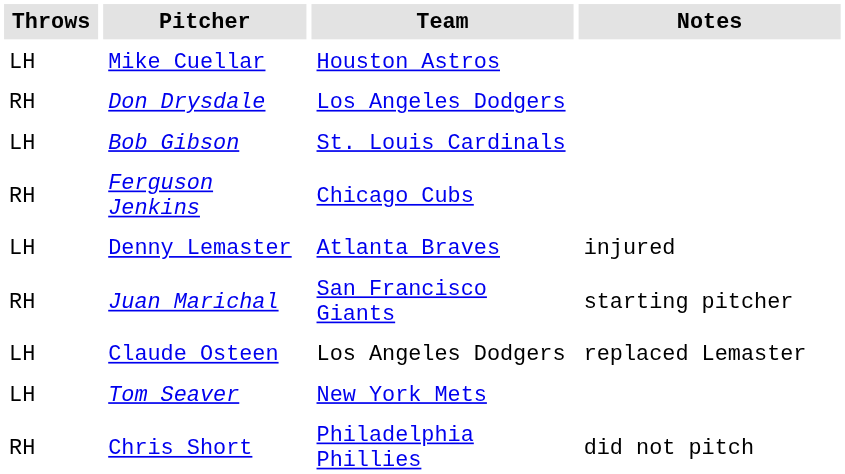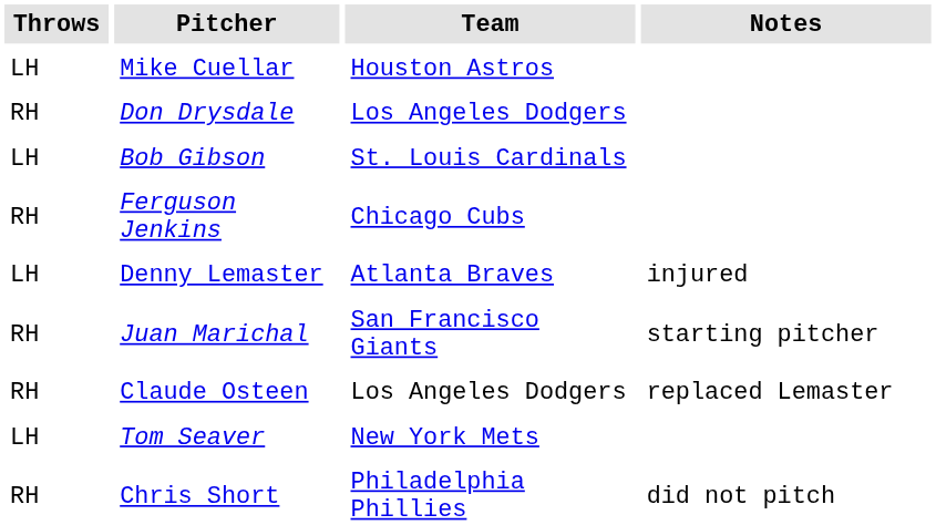Claude Osteen | Throws: LH -> RH
